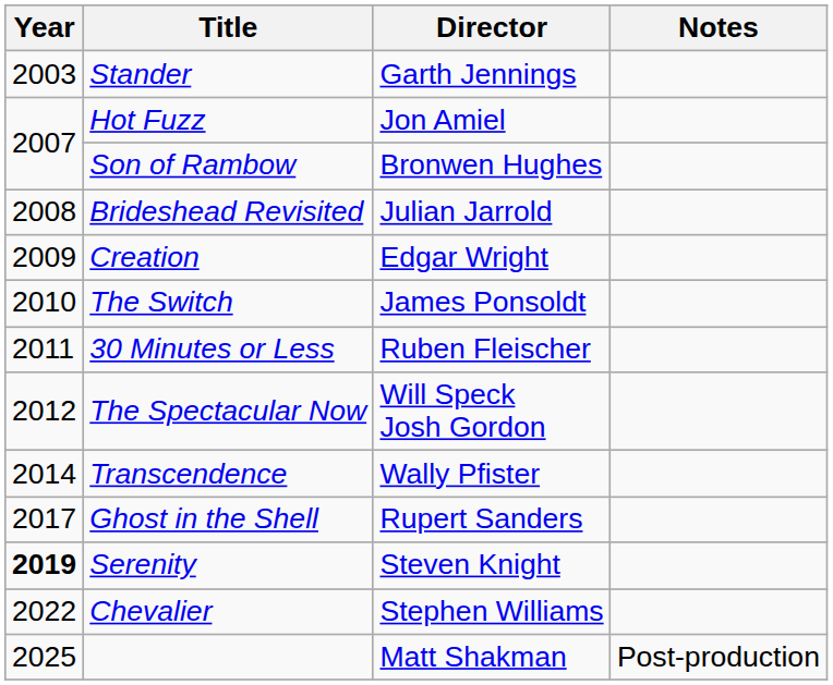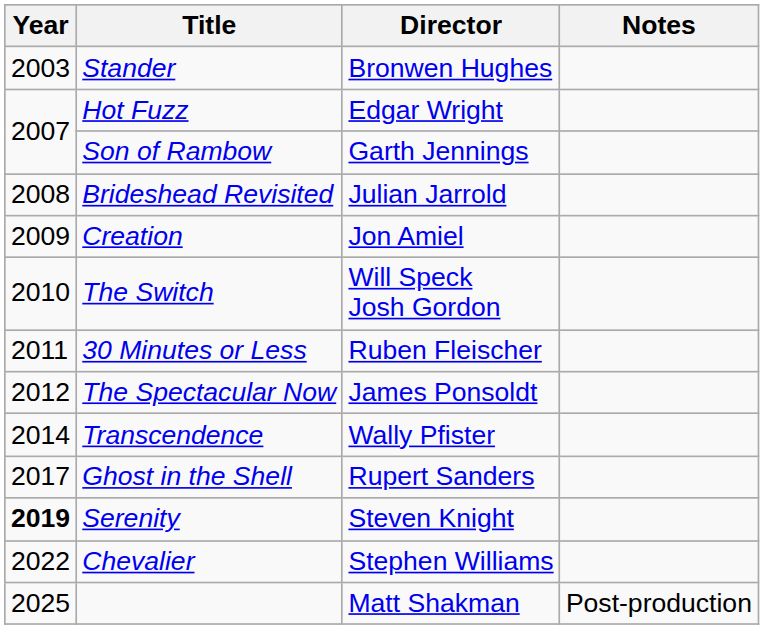Stander | Director: Garth Jennings -> Bronwen Hughes
Hot Fuzz | Director: Jon Amiel -> Edgar Wright
Son of Rambow | Director: Bronwen Hughes -> Garth Jennings
Creation | Director: Edgar Wright -> Jon Amiel
The Switch | Director: James Ponsoldt -> Will Speck Josh Gordon
The Spectacular Now | Director: Will Speck Josh Gordon -> James Ponsoldt
